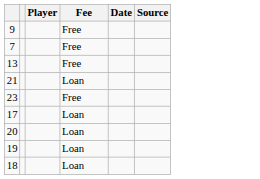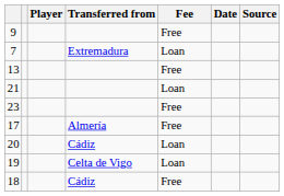+ column: Transferred from | Extremadura | Almería | Cádiz | Celta de Vigo | Cádiz
7 | Fee: Free -> Loan
17 | Fee: Loan -> Free
18 | Fee: Loan -> Free
